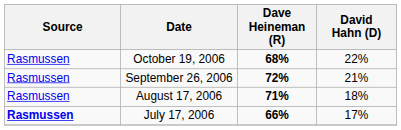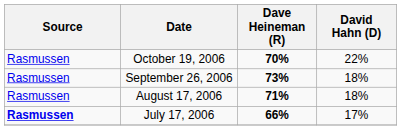October 19, 2006 | Dave Heineman (R): 68% -> 70%
September 26, 2006 | Dave Heineman (R): 72% -> 73%
September 26, 2006 | David Hahn (D): 21% -> 18%
